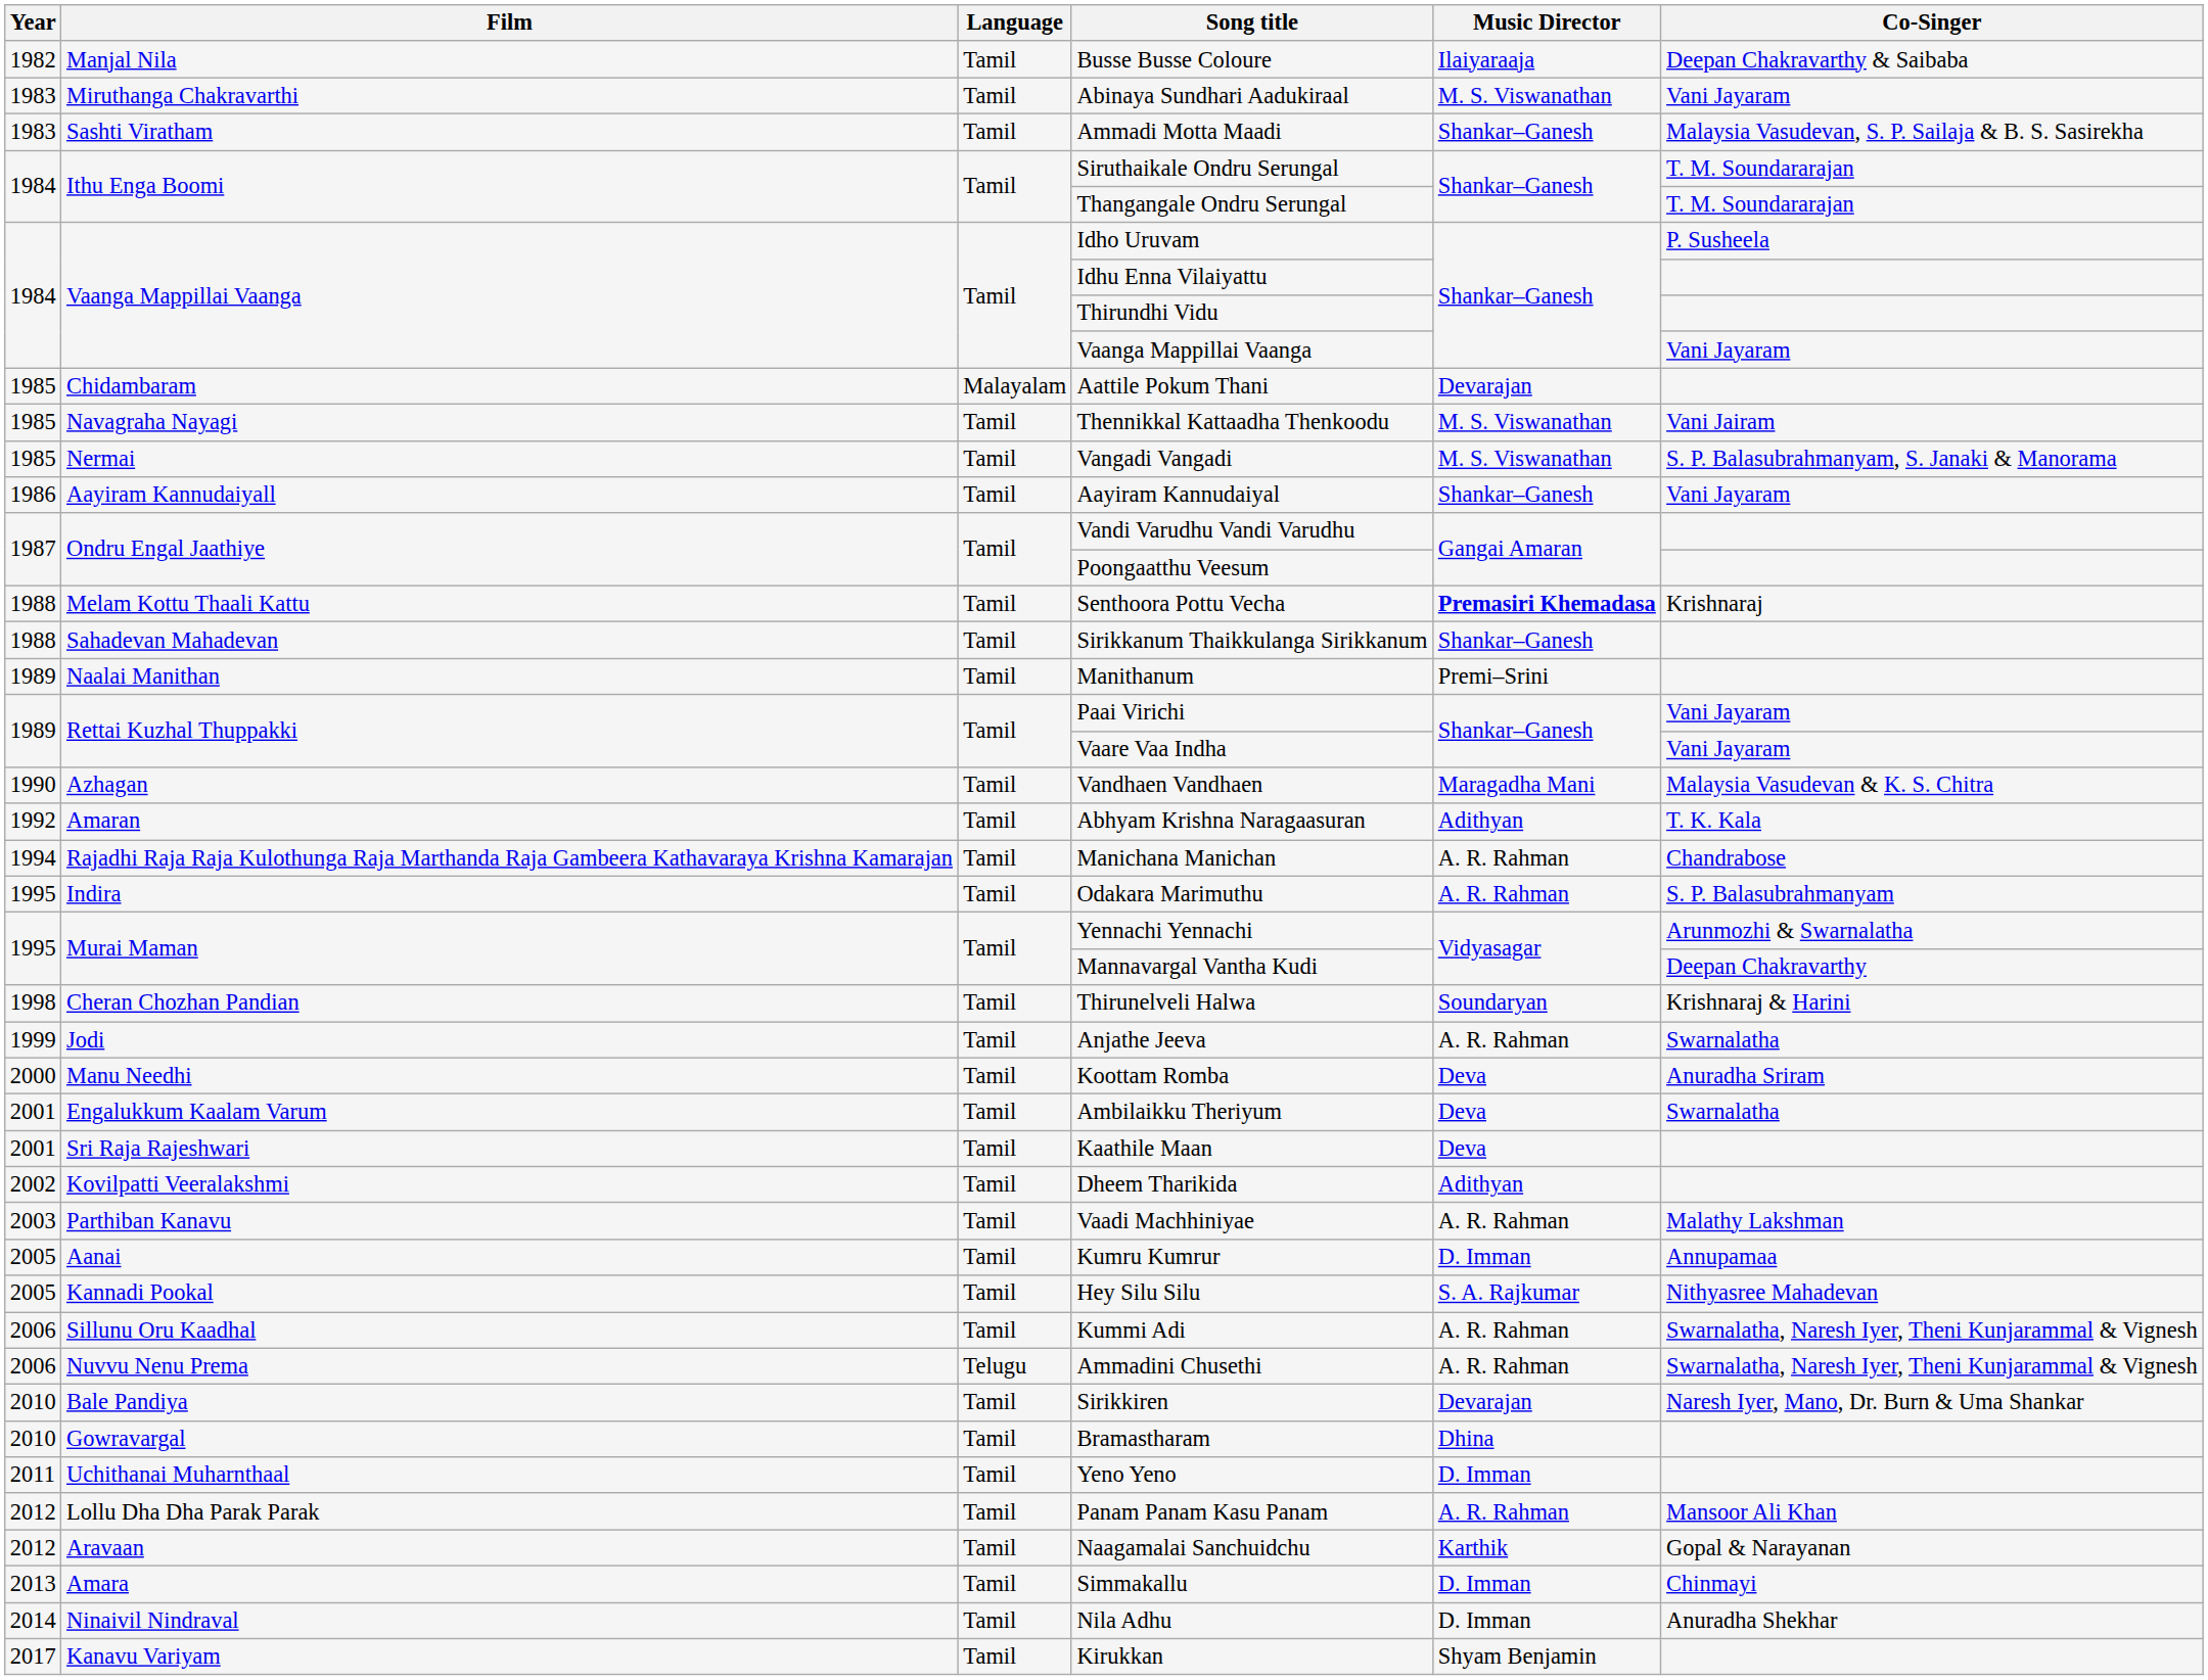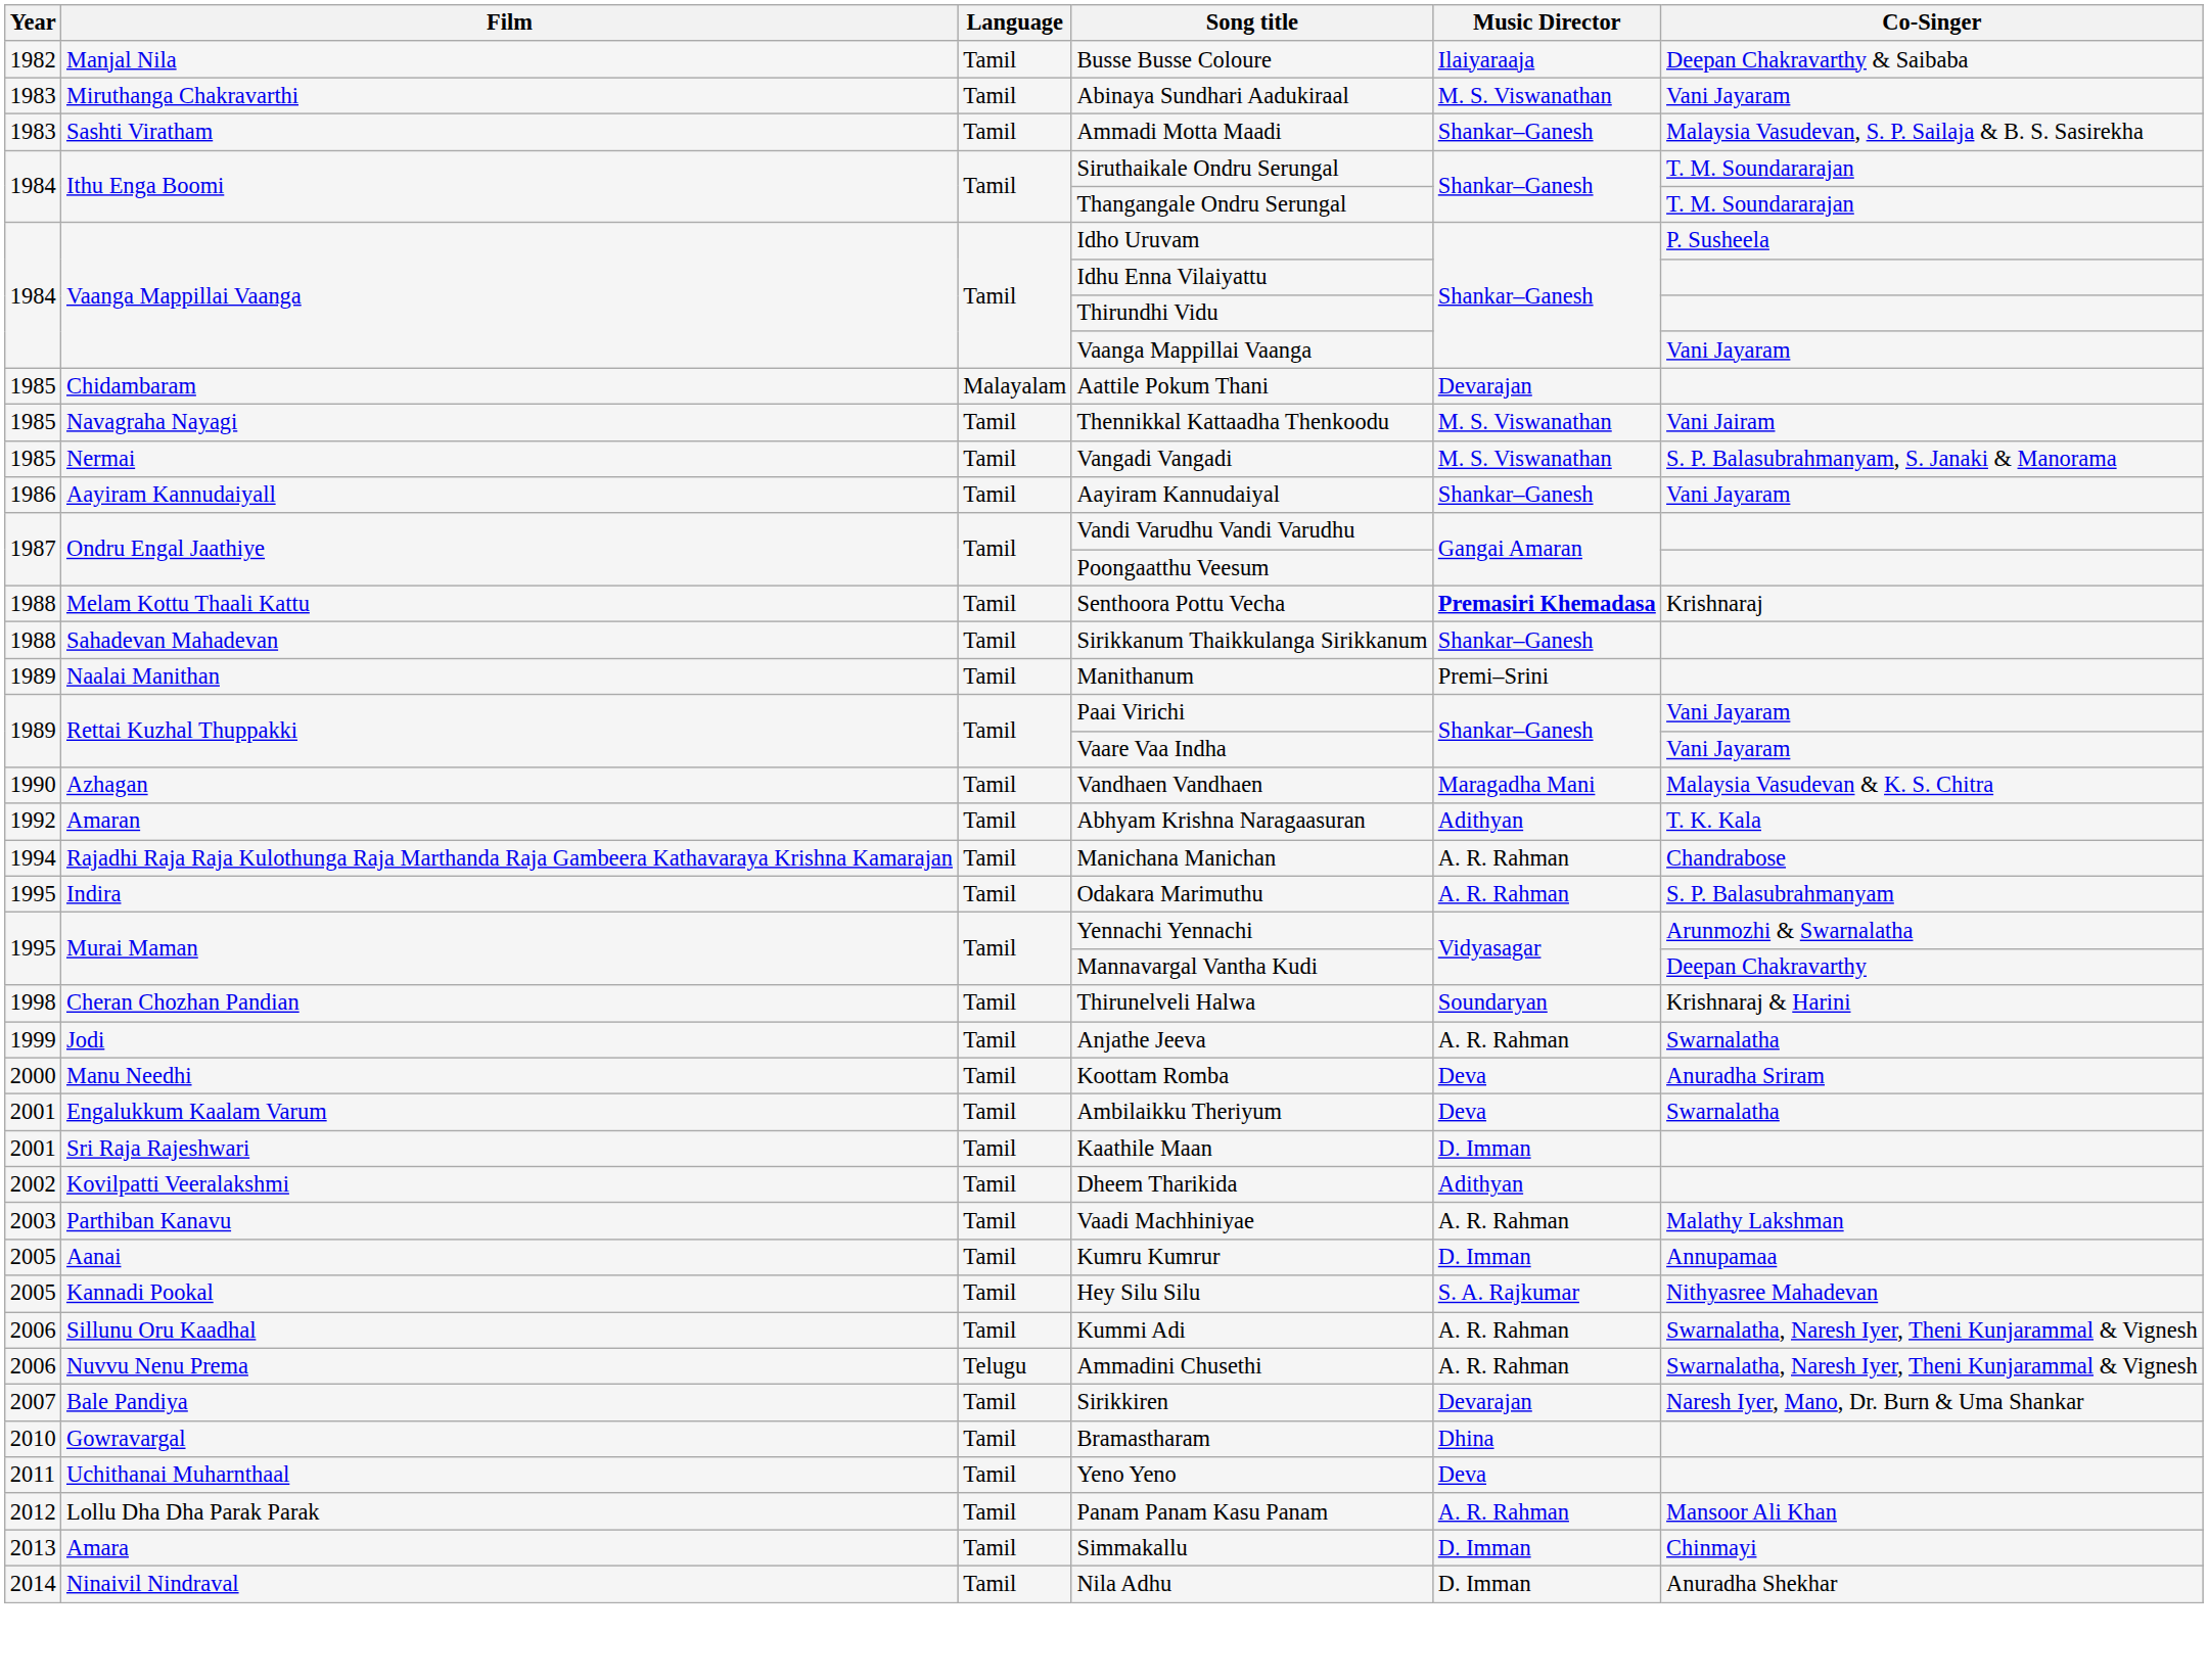Kaathile Maan | Music Director: Deva -> D. Imman
Sirikkiren | Year: 2010 -> 2007
Yeno Yeno | Music Director: D. Imman -> Deva
- row: 2012 | Aravaan | Tamil | Naagamalai Sanchuidchu | Karthik | Gopal & Narayanan
- row: 2017 | Kanavu Variyam | Tamil | Kirukkan | Shyam Benjamin
